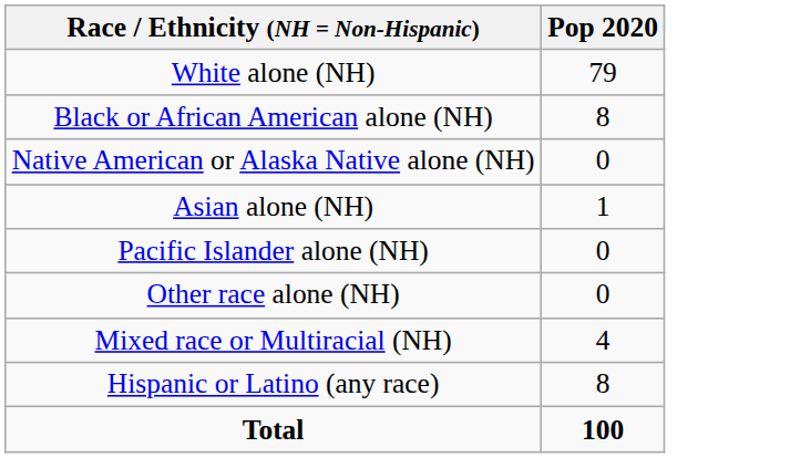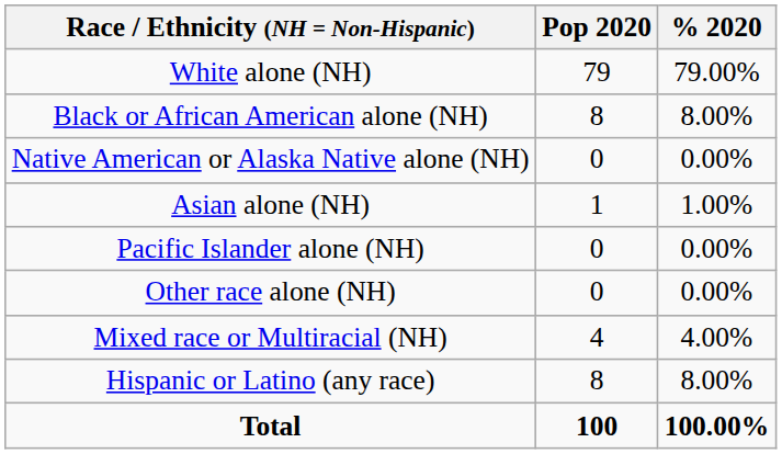+ column: % 2020 | 79.00% | 8.00% | 0.00% | 1.00% | 0.00% | 0.00% | 4.00% | 8.00% | 100.00%
